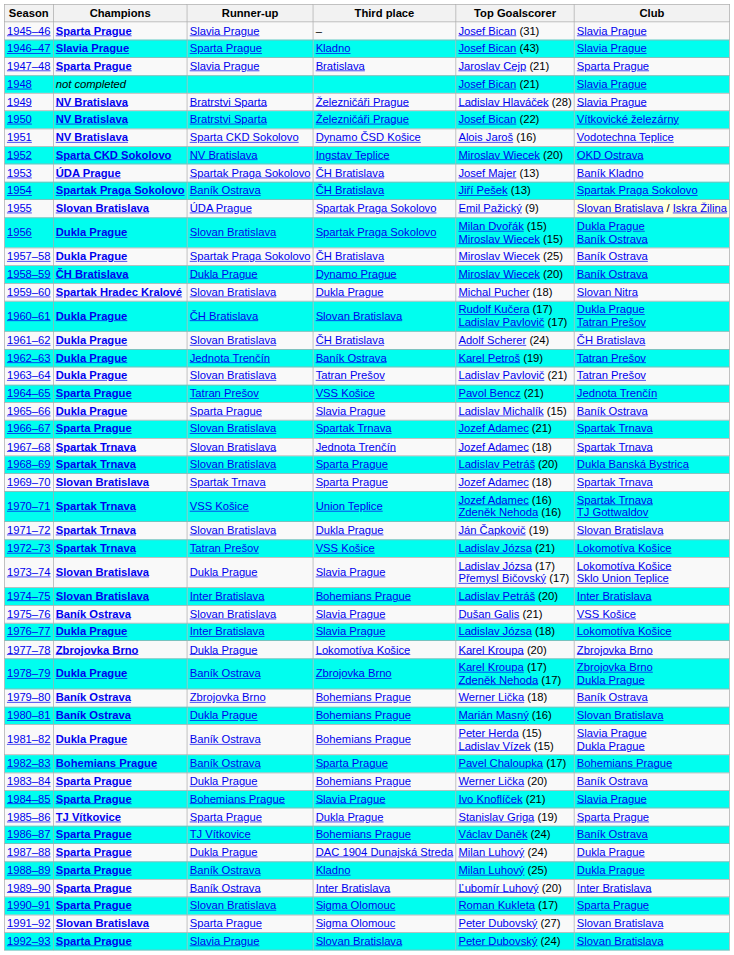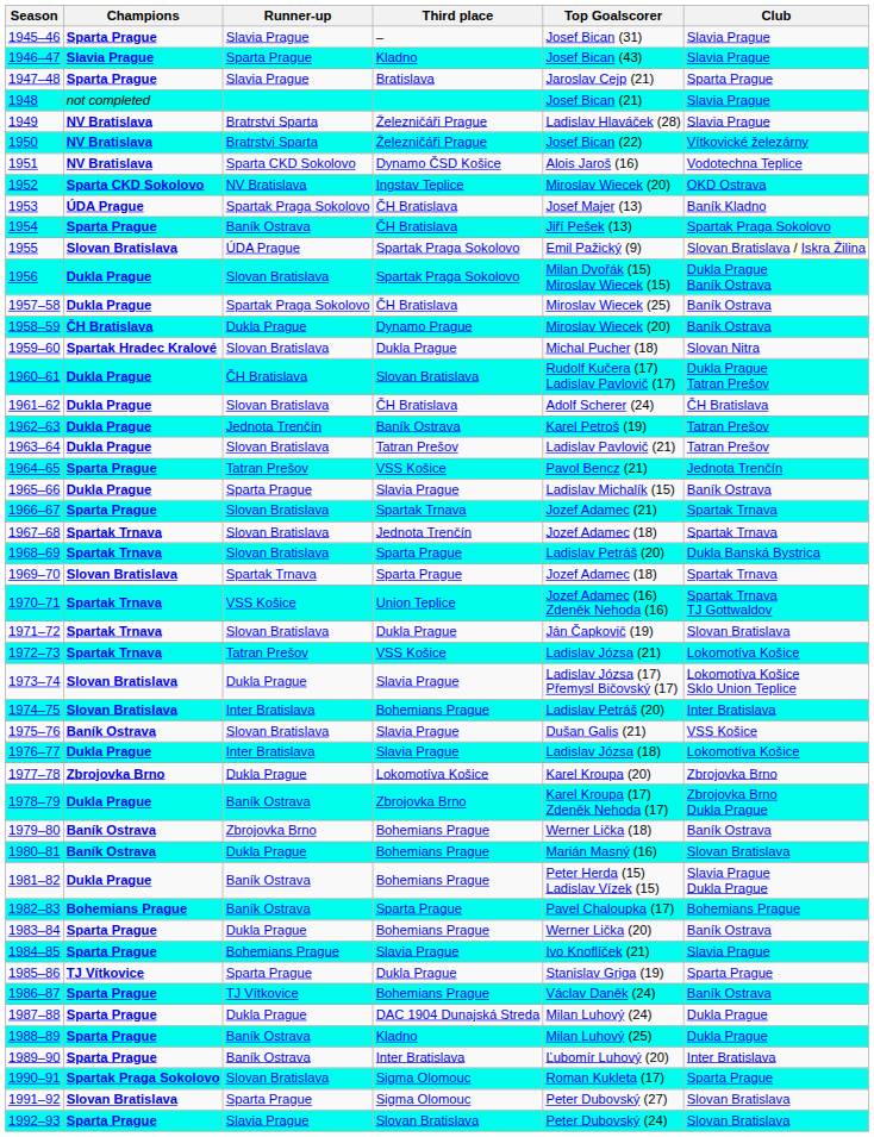1954 | Champions: Spartak Praga Sokolovo -> Sparta Prague
1990–91 | Champions: Sparta Prague -> Spartak Praga Sokolovo
